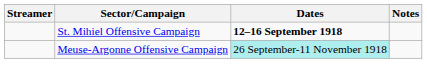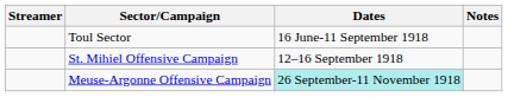+ row: Toul Sector | 16 June-11 September 1918
St. Mihiel Offensive Campaign | Dates: bold -> normal
